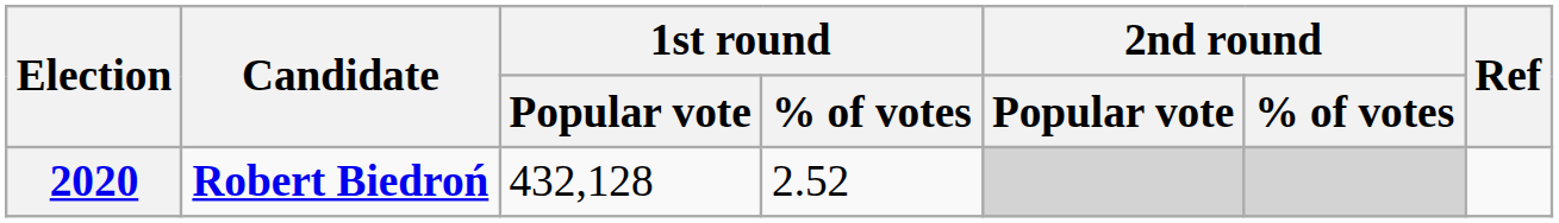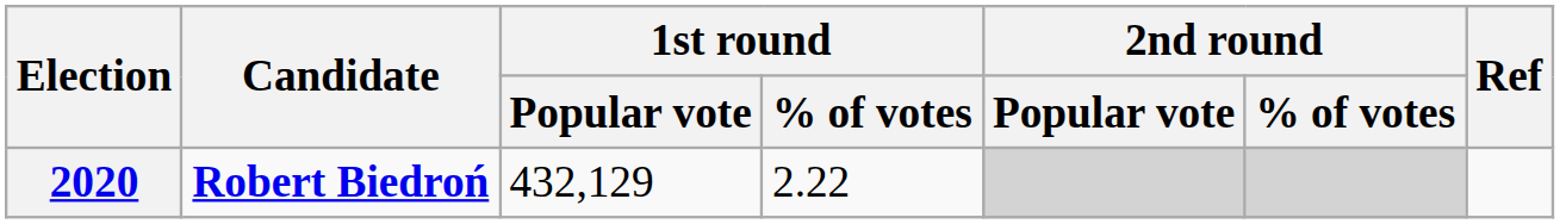2020 | 1st round / Popular vote: 432,128 -> 432,129
2020 | 1st round / % of votes: 2.52 -> 2.22
